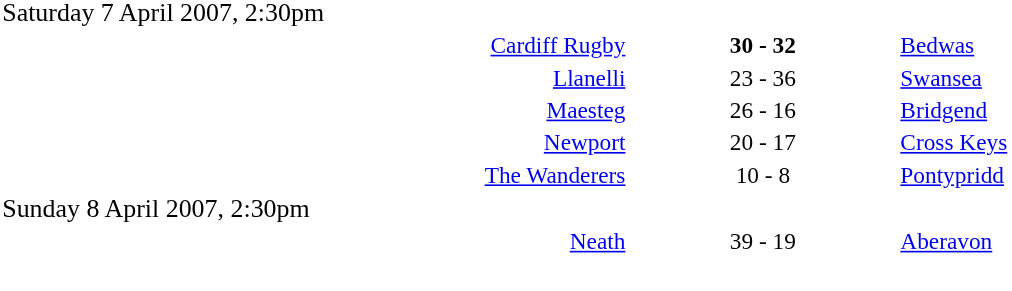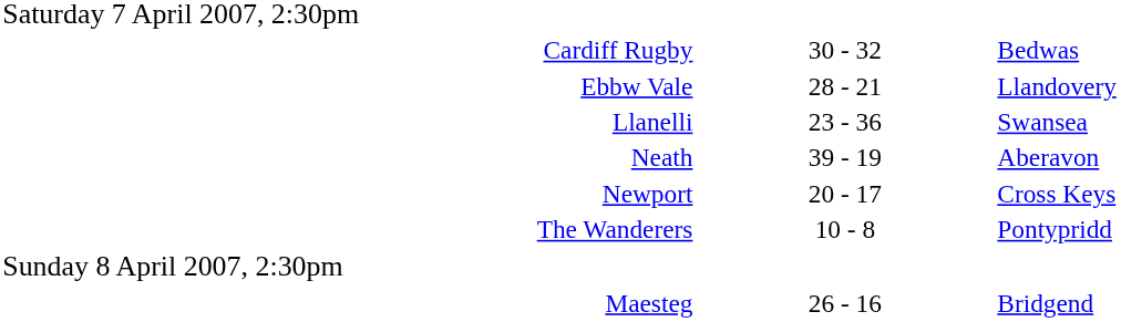Cardiff Rugby | column 2: bold -> normal
+ row: Ebbw Vale | 28 - 21 | Llandovery
rows swapped: Maesteg <-> Neath
